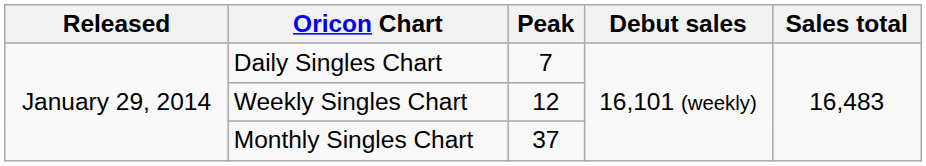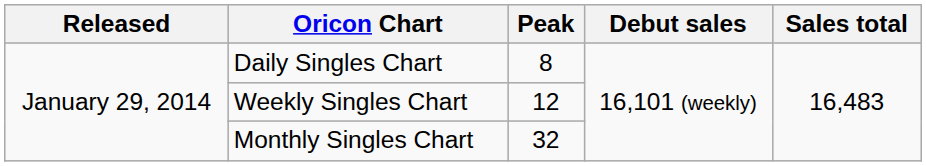Daily Singles Chart | Peak: 7 -> 8
Monthly Singles Chart | Peak: 37 -> 32
